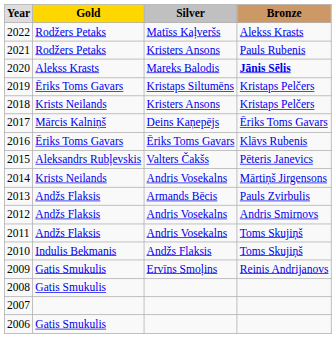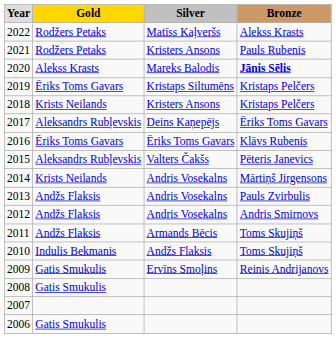2017 | Gold: Mārcis Kalniņš -> Aleksandrs Rubļevskis
2013 | Silver: Armands Bēcis -> Andris Vosekalns
2011 | Silver: Andris Vosekalns -> Armands Bēcis
